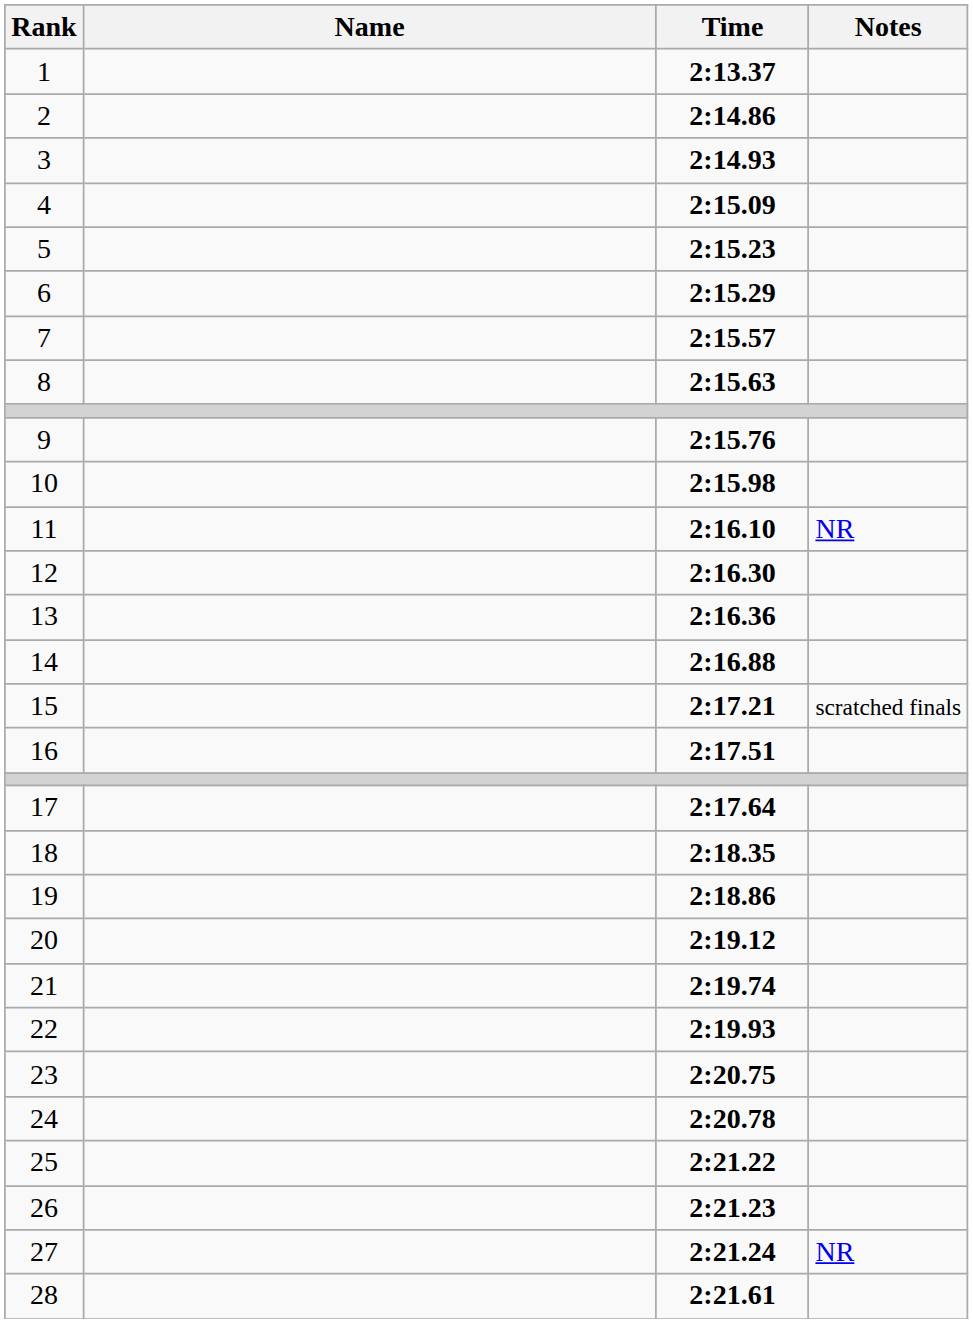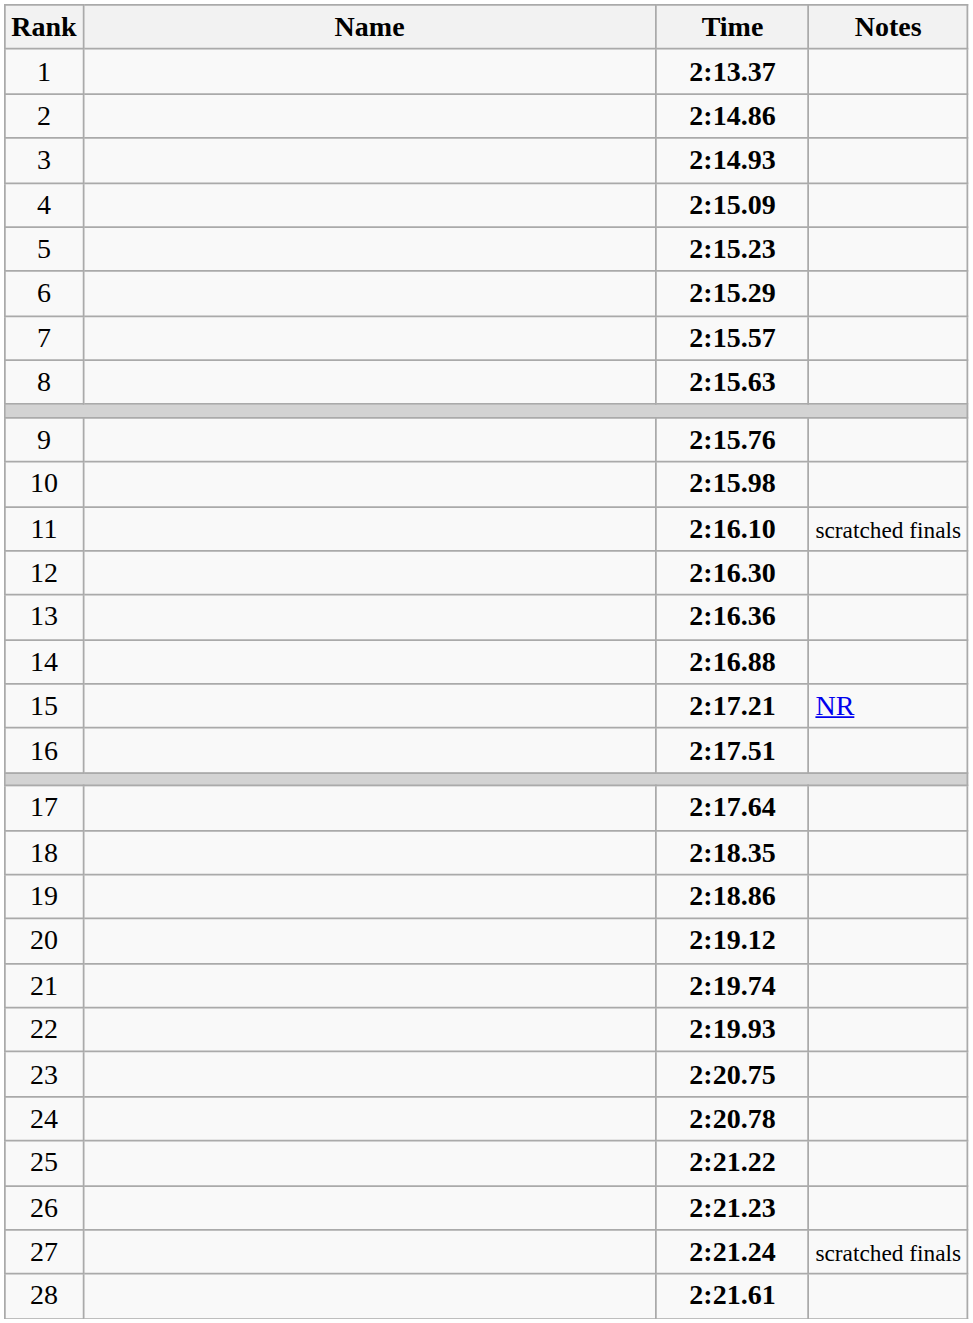11 | Notes: NR -> scratched finals
15 | Notes: scratched finals -> NR
27 | Notes: NR -> scratched finals
